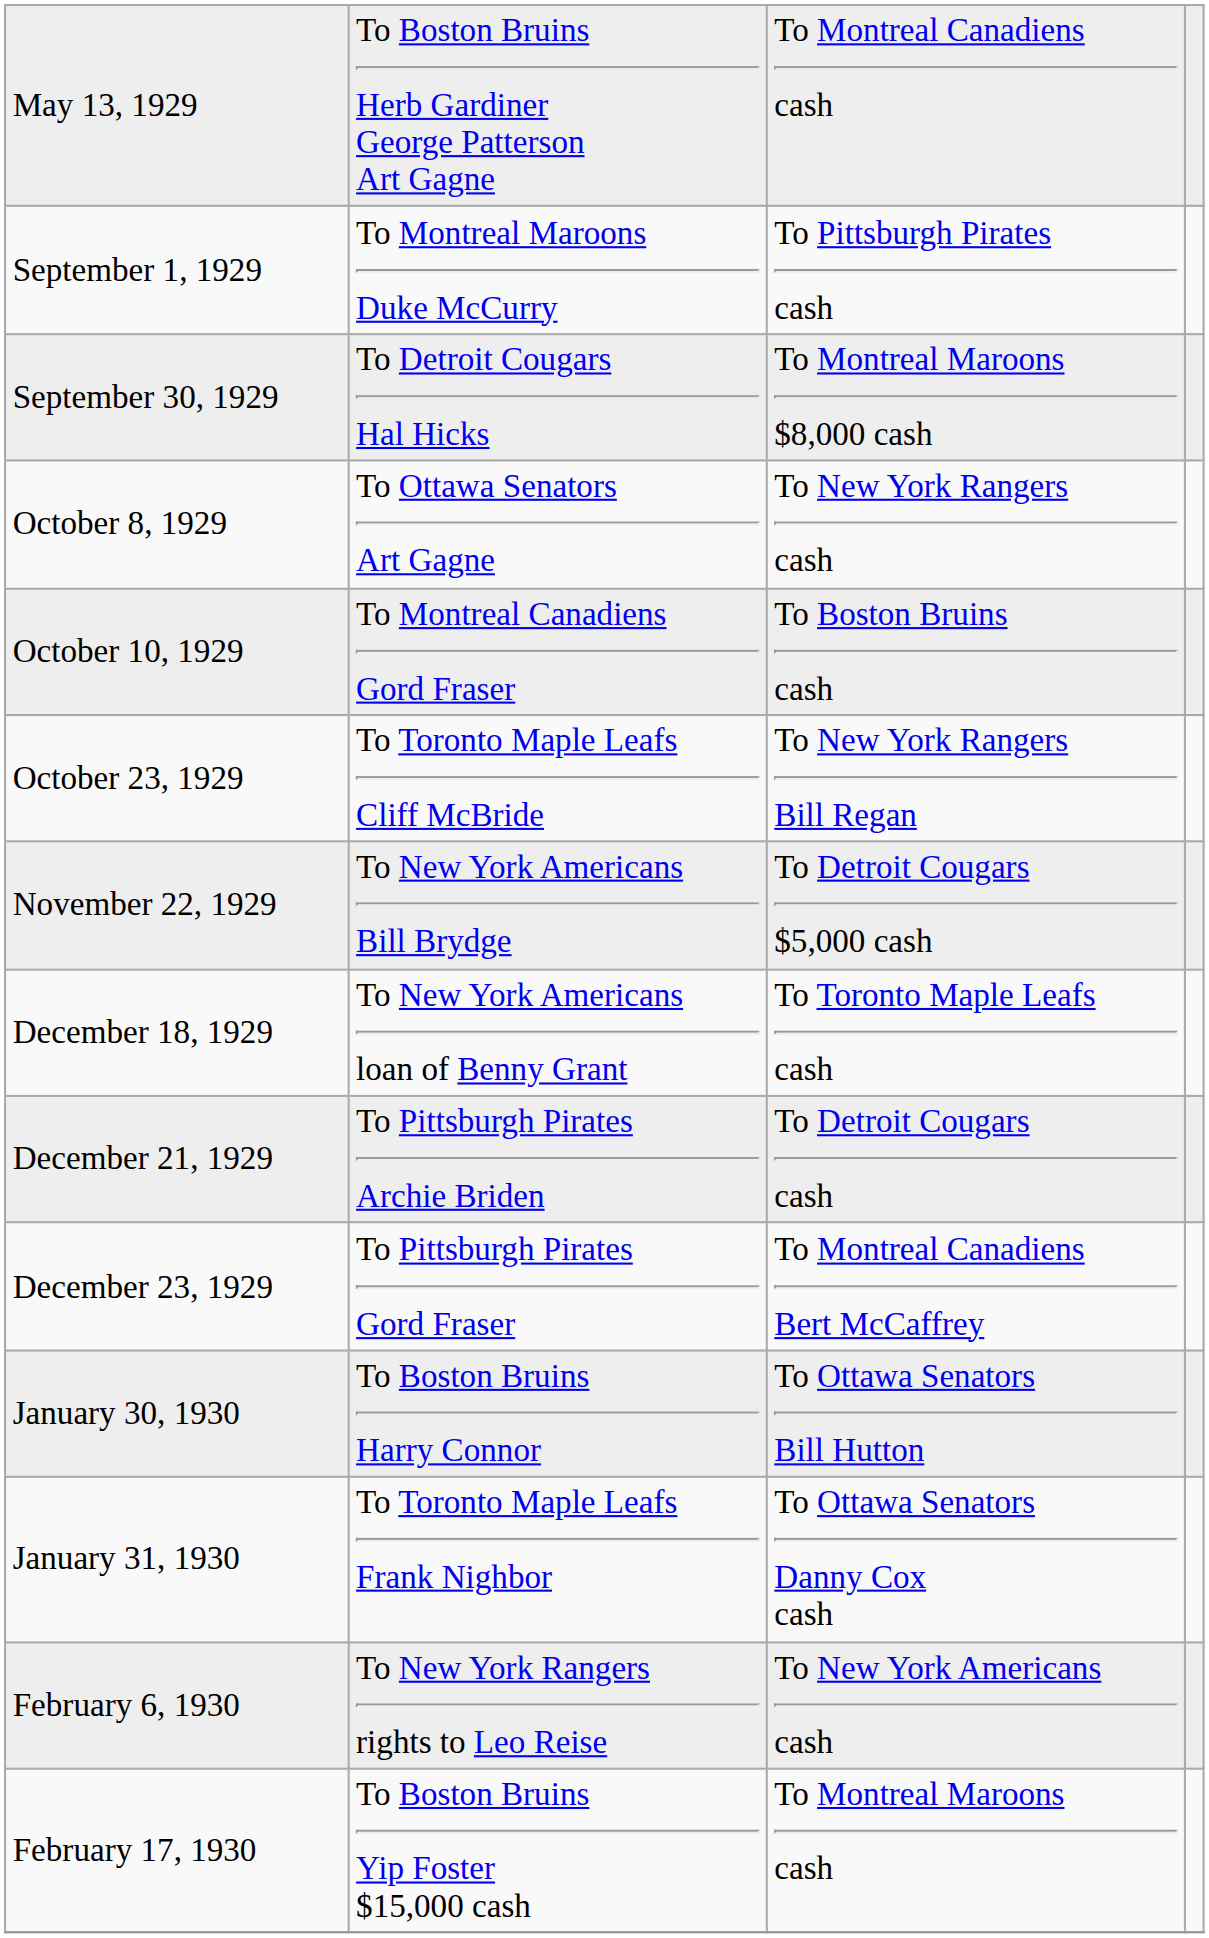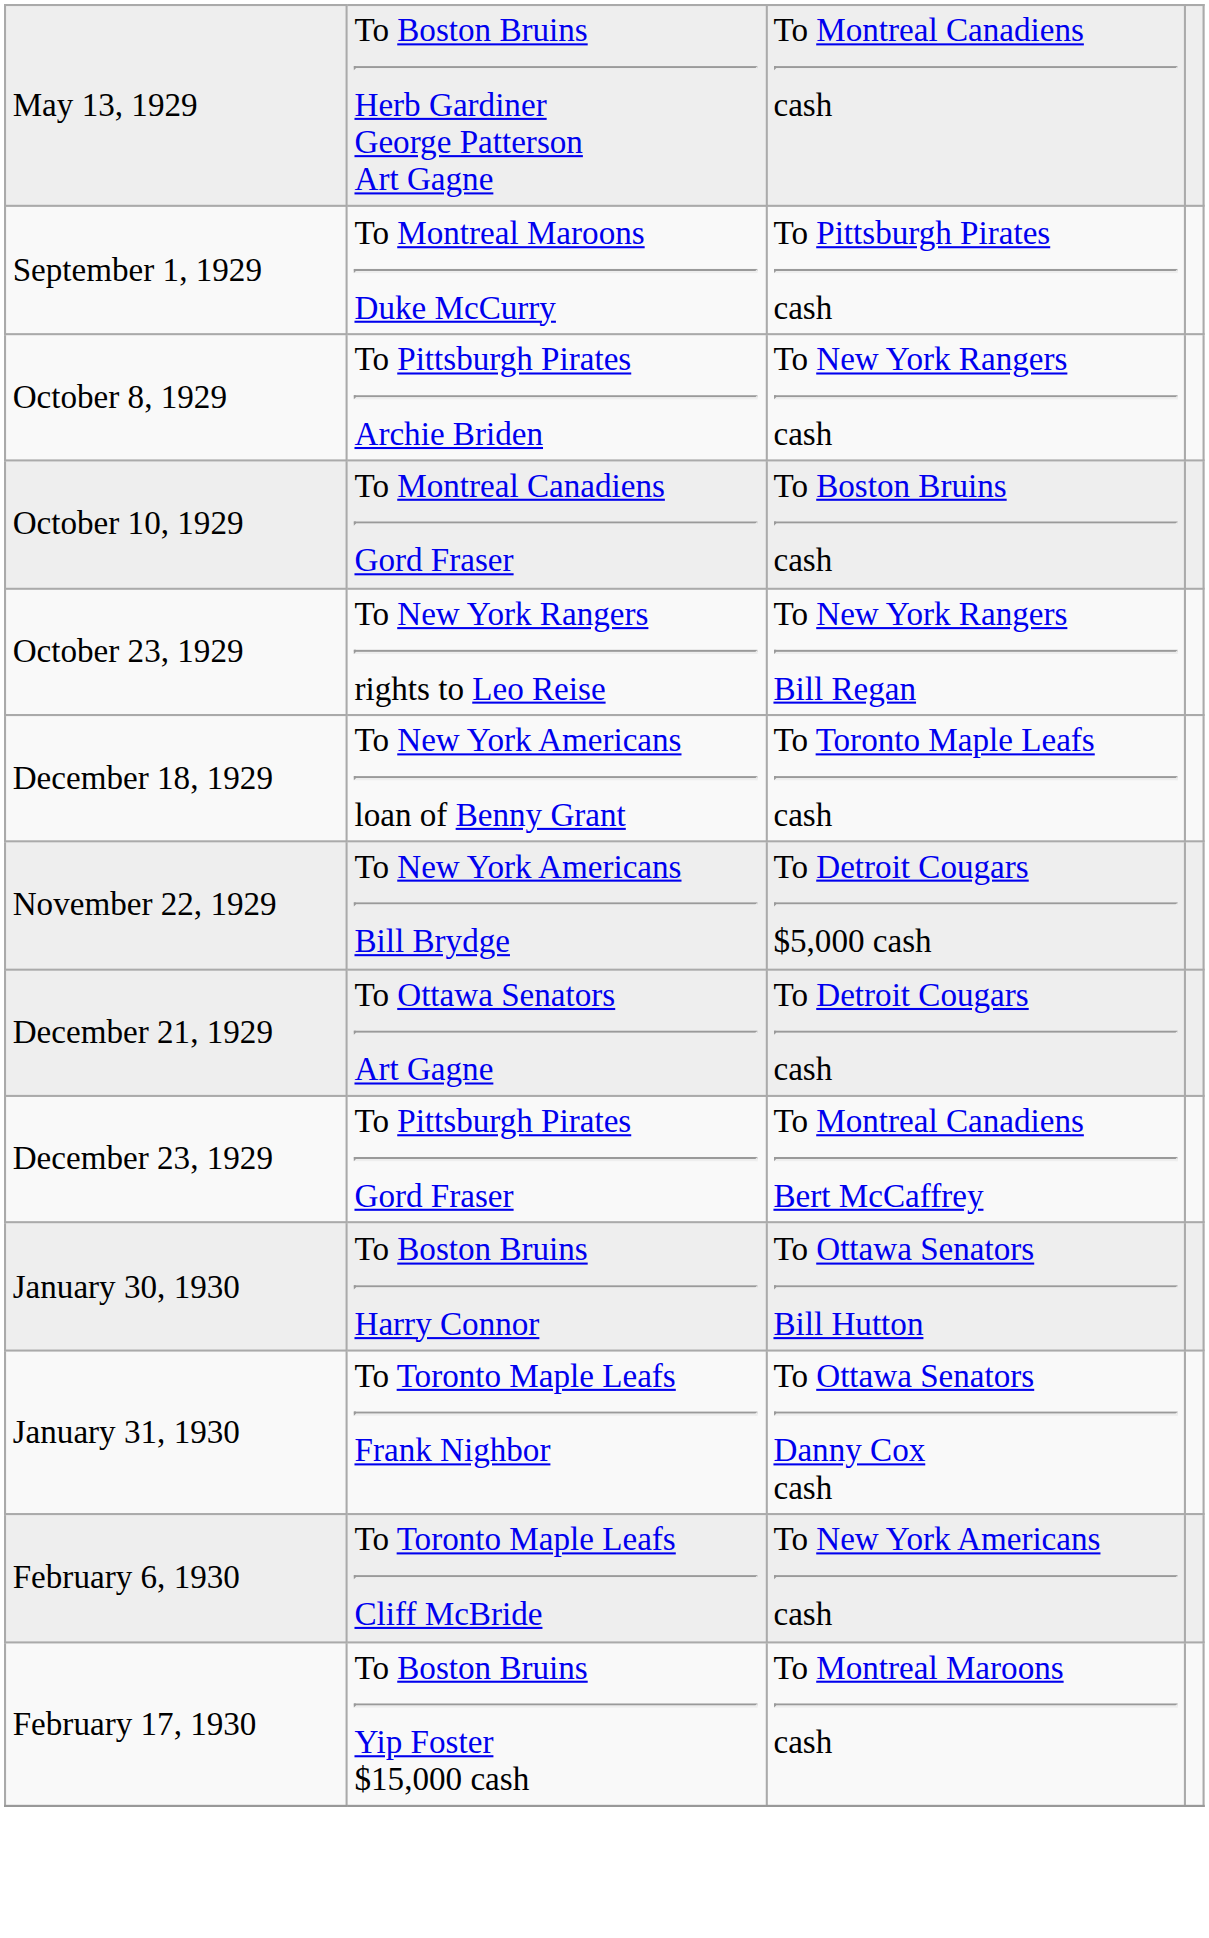- row: September 30, 1929 | To Detroit Cougars Hal Hicks | To Montreal Maroons $8,000 cash
October 8, 1929 | column 2: To Ottawa Senators Art Gagne -> To Pittsburgh Pirates Archie Briden
October 23, 1929 | column 2: To Toronto Maple Leafs Cliff McBride -> To New York Rangers rights to Leo Reise
rows swapped: November 22, 1929 <-> December 18, 1929
December 21, 1929 | column 2: To Pittsburgh Pirates Archie Briden -> To Ottawa Senators Art Gagne
February 6, 1930 | column 2: To New York Rangers rights to Leo Reise -> To Toronto Maple Leafs Cliff McBride
